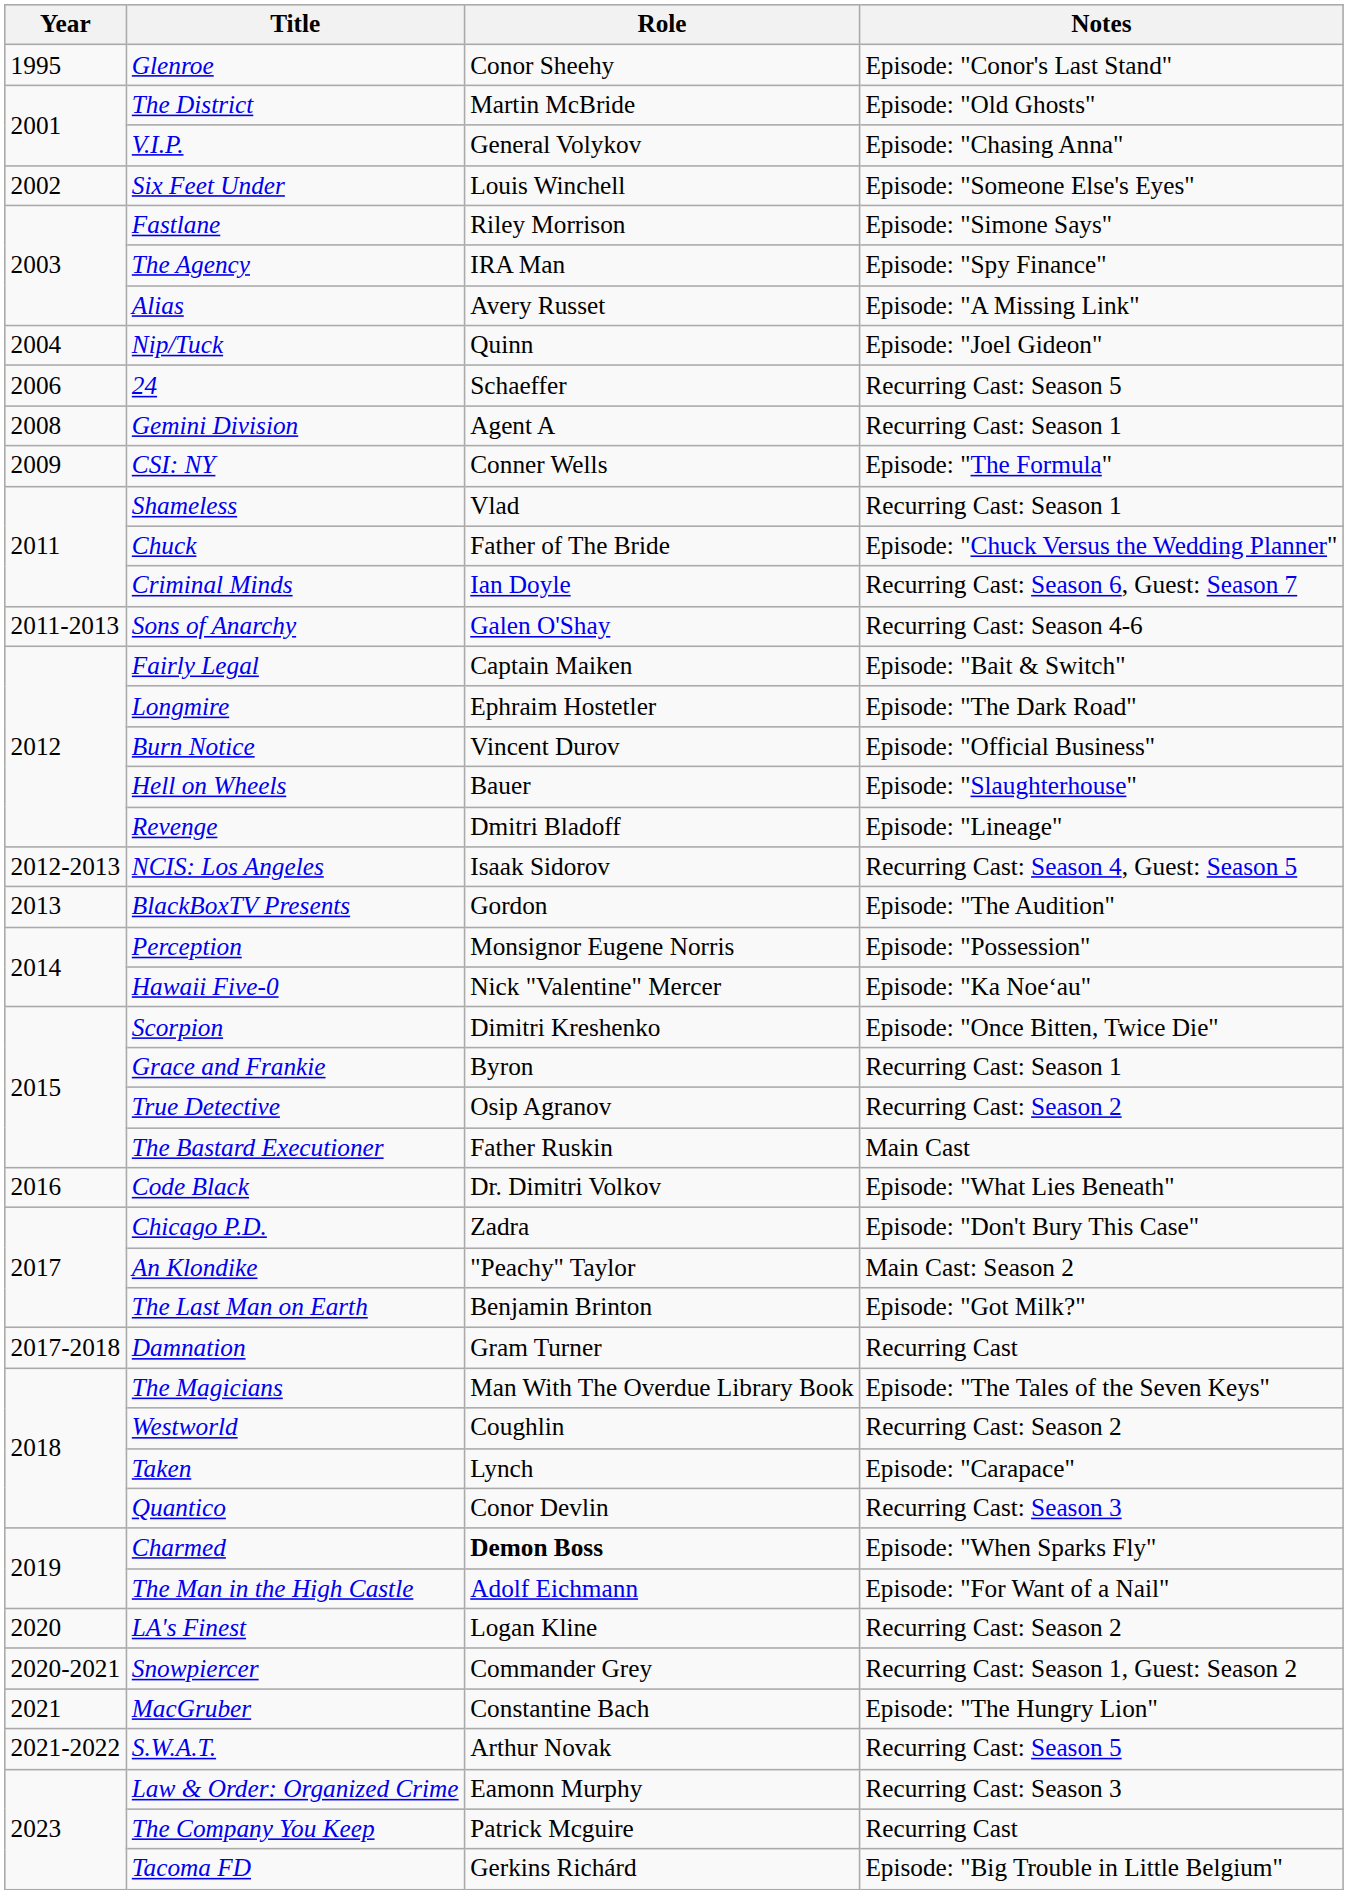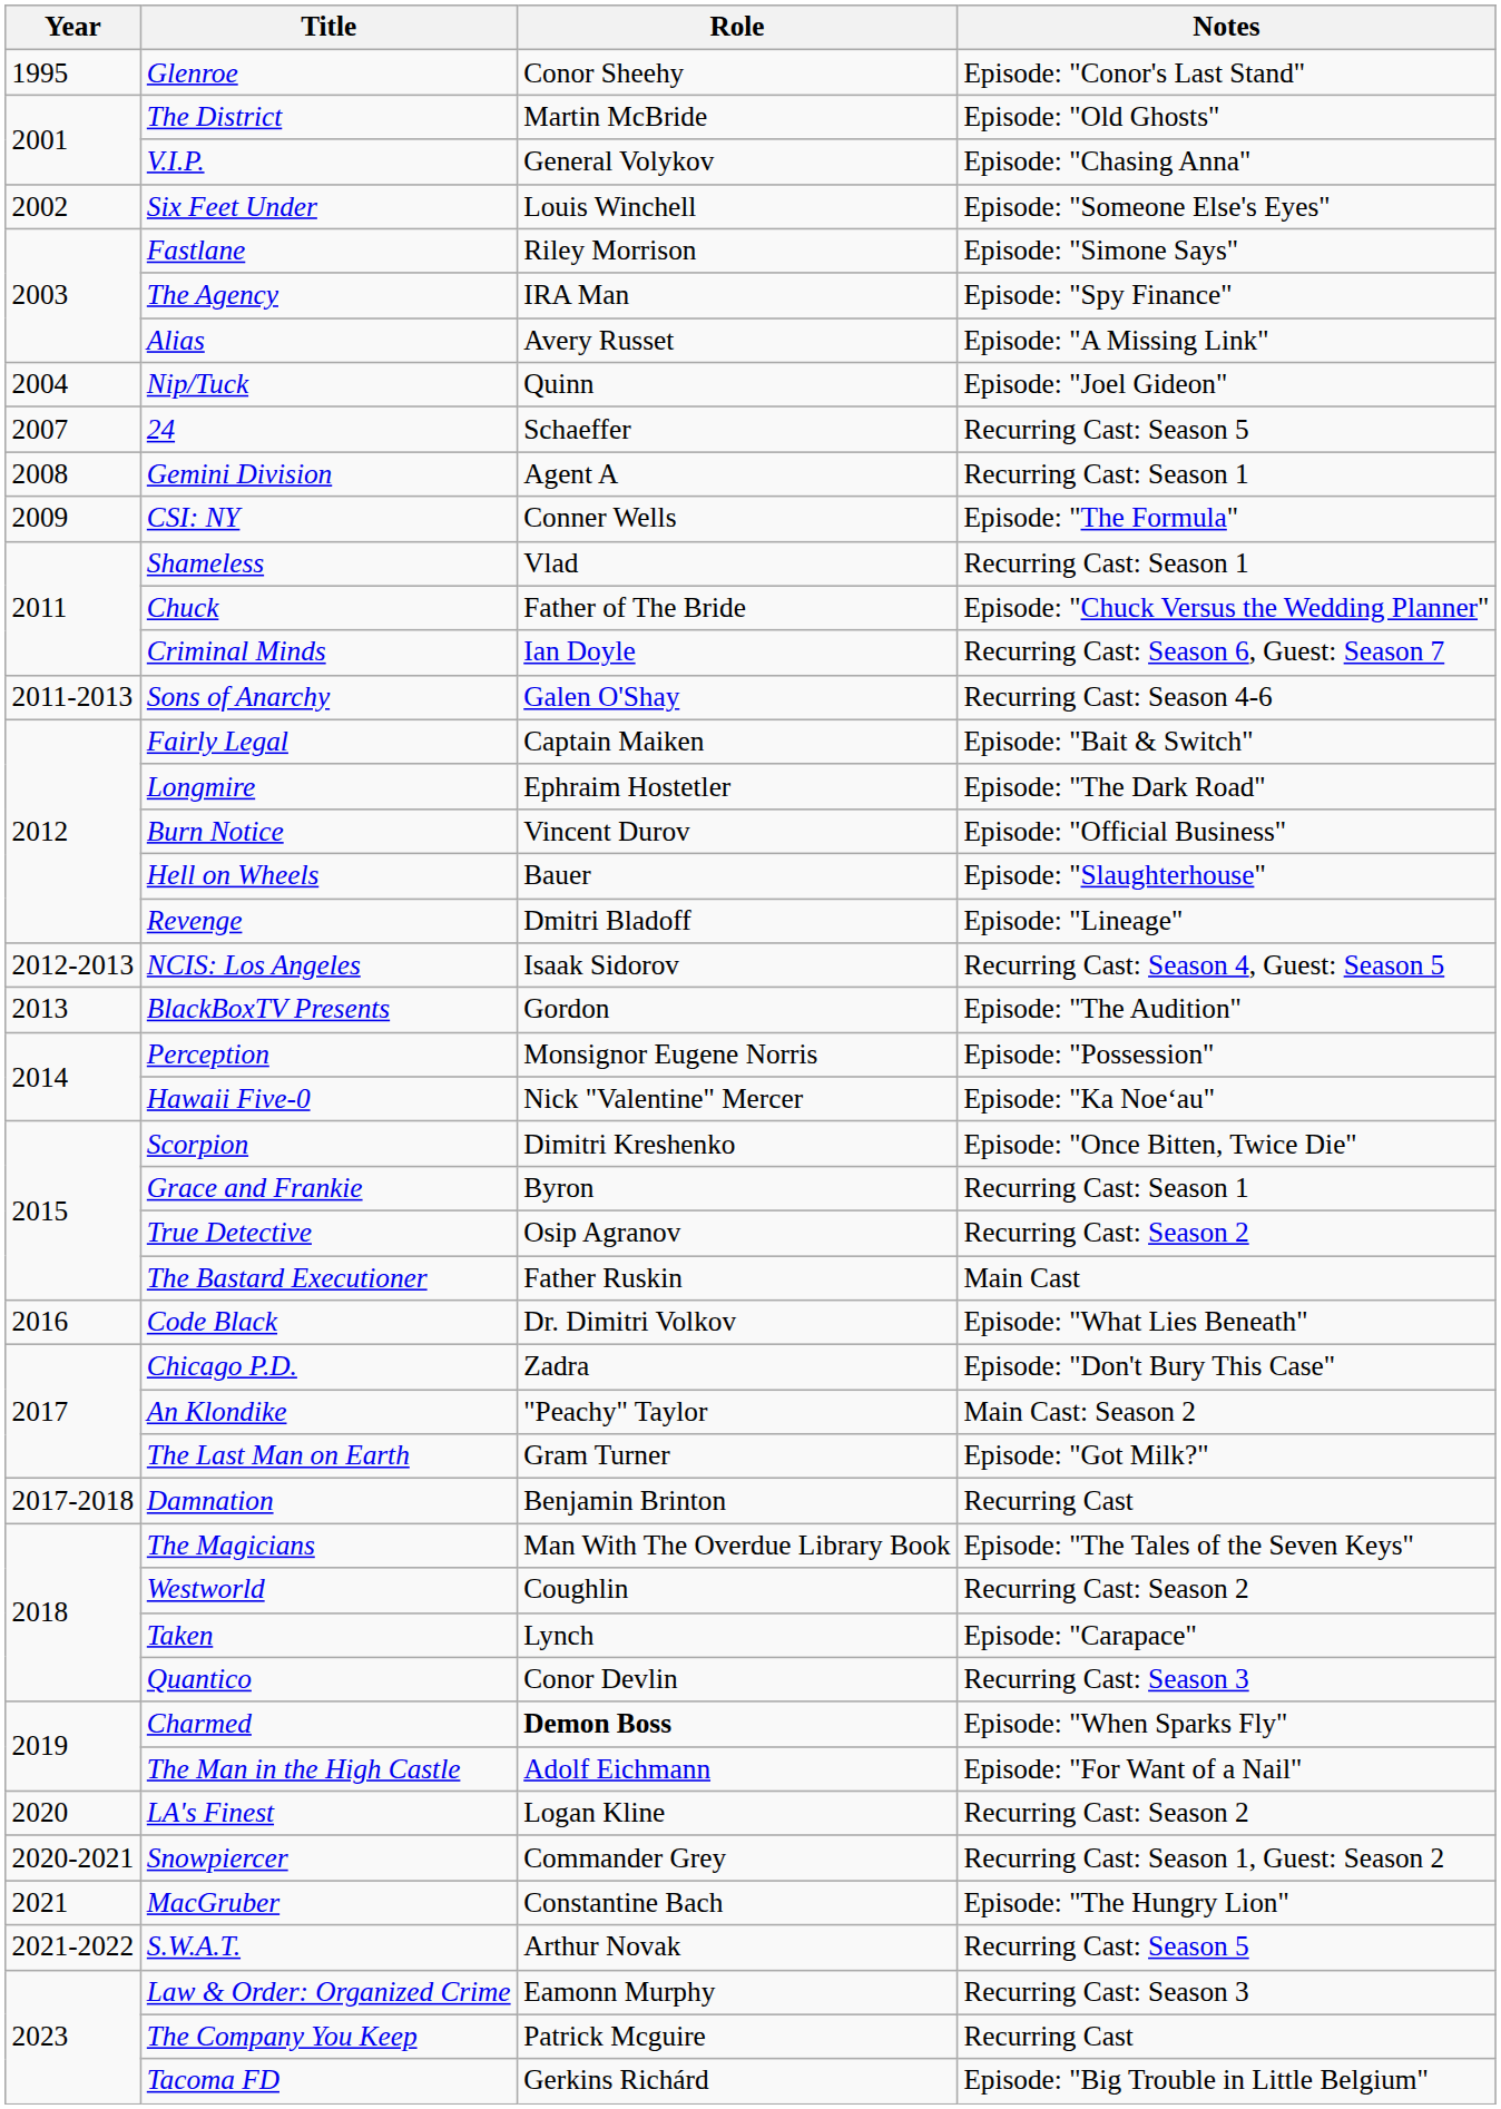24 | Year: 2006 -> 2007
The Last Man on Earth | Role: Benjamin Brinton -> Gram Turner
Damnation | Role: Gram Turner -> Benjamin Brinton
